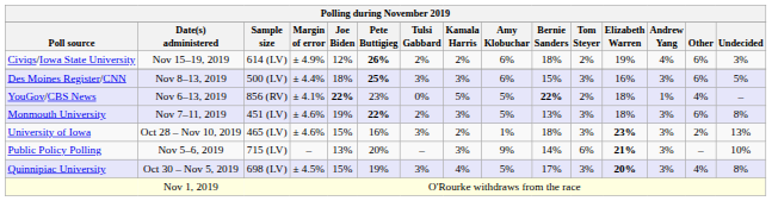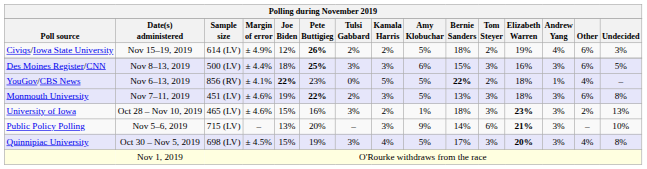Civiqs/Iowa State University | Amy Klobuchar: 6% -> 5%
